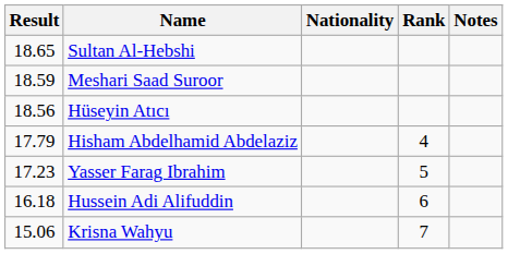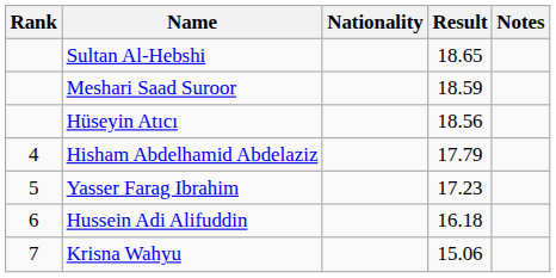columns swapped: Rank <-> Result
